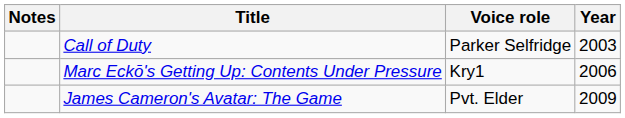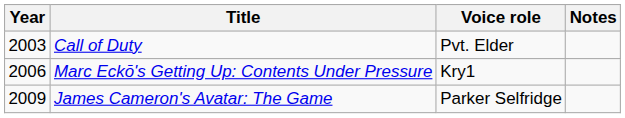columns swapped: Year <-> Notes
Call of Duty | Voice role: Parker Selfridge -> Pvt. Elder
James Cameron's Avatar: The Game | Voice role: Pvt. Elder -> Parker Selfridge
